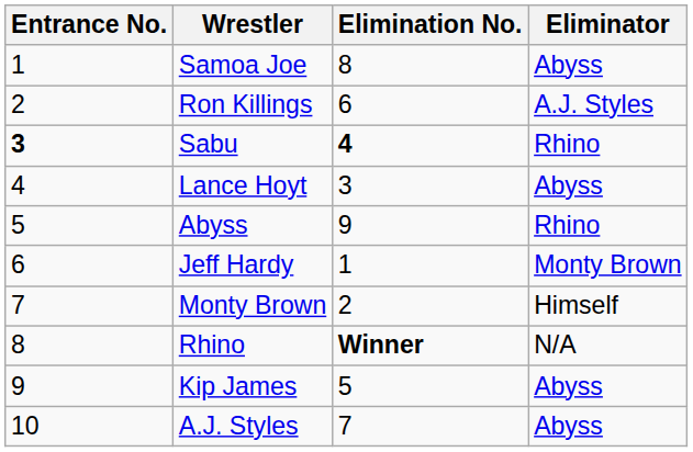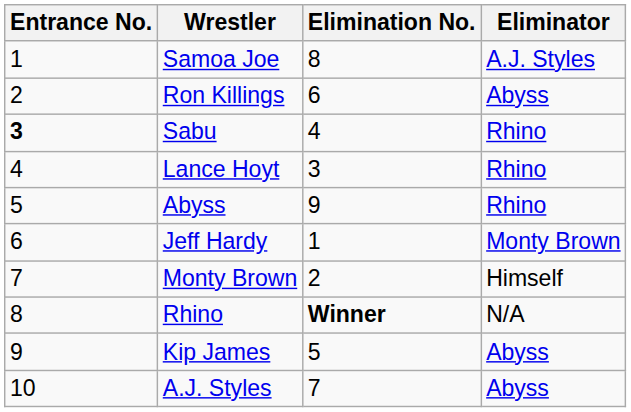Samoa Joe | Eliminator: Abyss -> A.J. Styles
Ron Killings | Eliminator: A.J. Styles -> Abyss
Sabu | Elimination No.: bold -> normal
Lance Hoyt | Eliminator: Abyss -> Rhino
